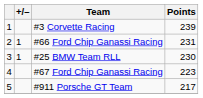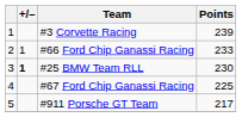#66 Ford Chip Ganassi Racing | Points: 231 -> 233
#25 BMW Team RLL | +/–: normal -> bold
#67 Ford Chip Ganassi Racing | Points: 223 -> 225
